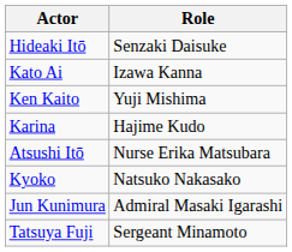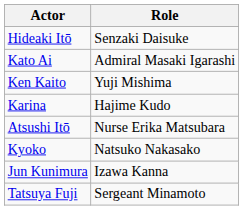Kato Ai | Role: Izawa Kanna -> Admiral Masaki Igarashi
Jun Kunimura | Role: Admiral Masaki Igarashi -> Izawa Kanna
